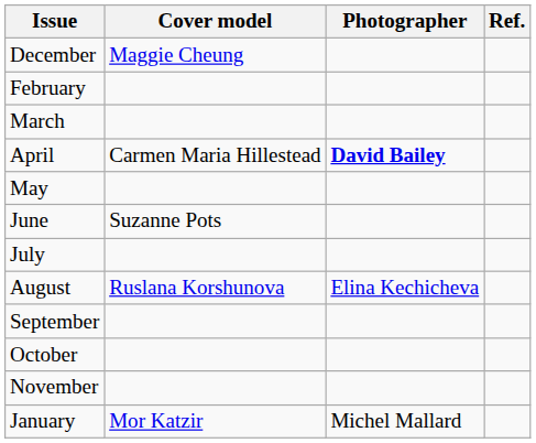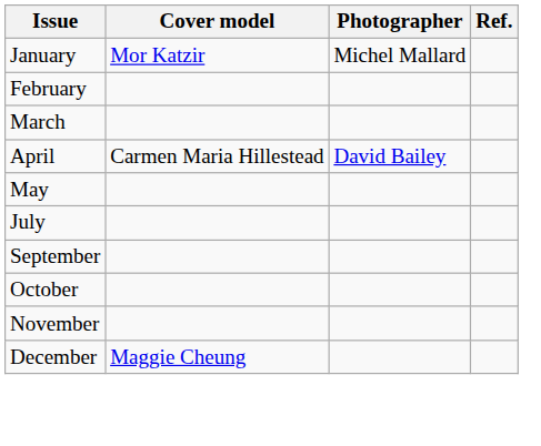rows swapped: January <-> December
April | Photographer: bold -> normal
- row: June | Suzanne Pots
- row: August | Ruslana Korshunova | Elina Kechicheva
